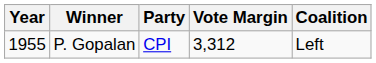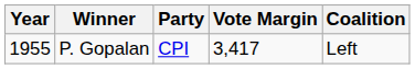P. Gopalan | Vote Margin: 3,312 -> 3,417
